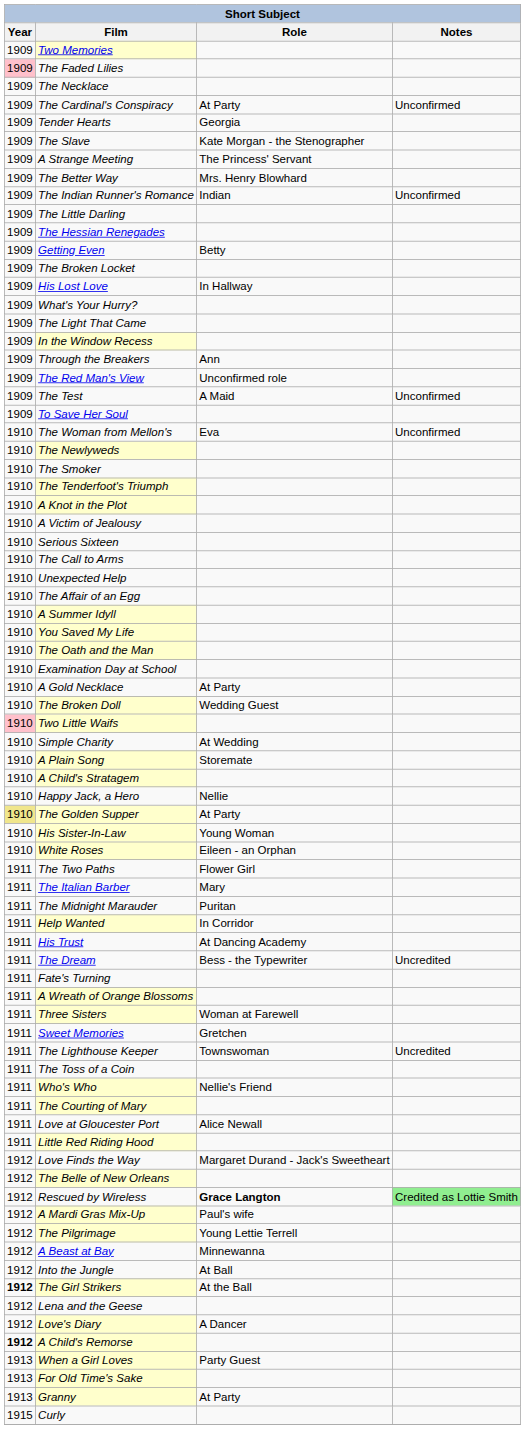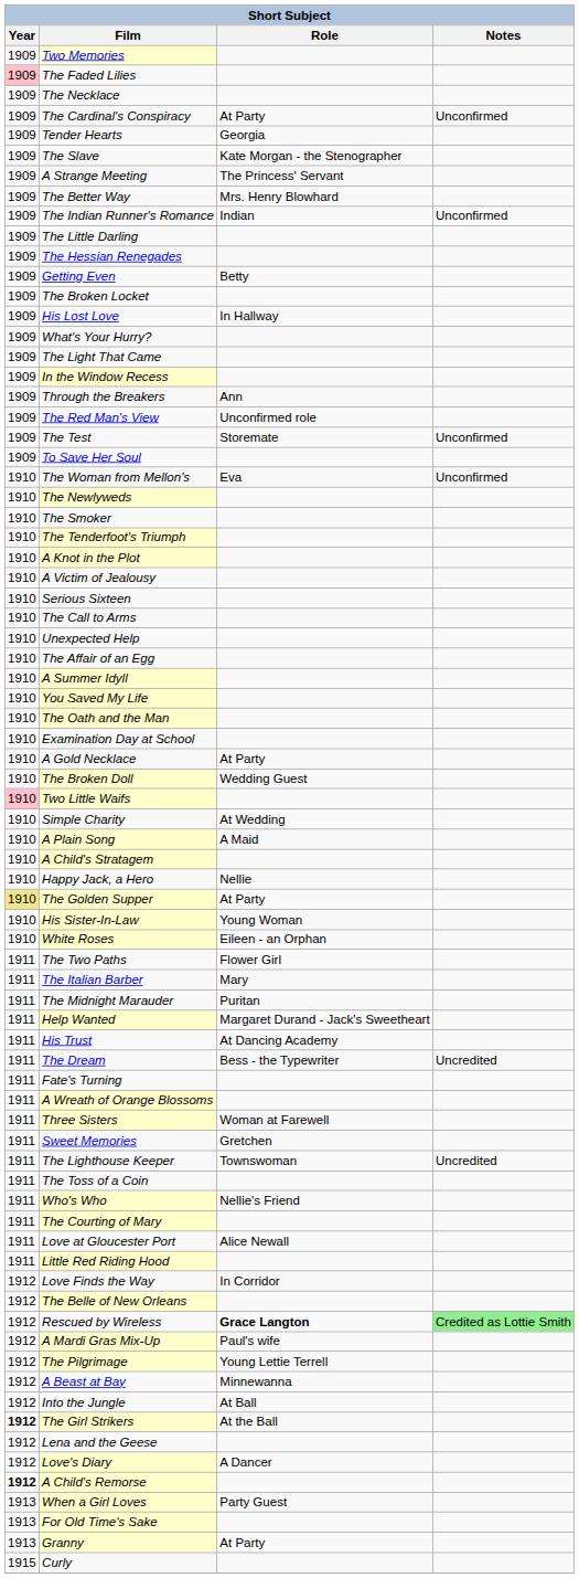The Test | Role: A Maid -> Storemate
A Plain Song | Role: Storemate -> A Maid
Help Wanted | Role: In Corridor -> Margaret Durand - Jack's Sweetheart
Love Finds the Way | Role: Margaret Durand - Jack's Sweetheart -> In Corridor
